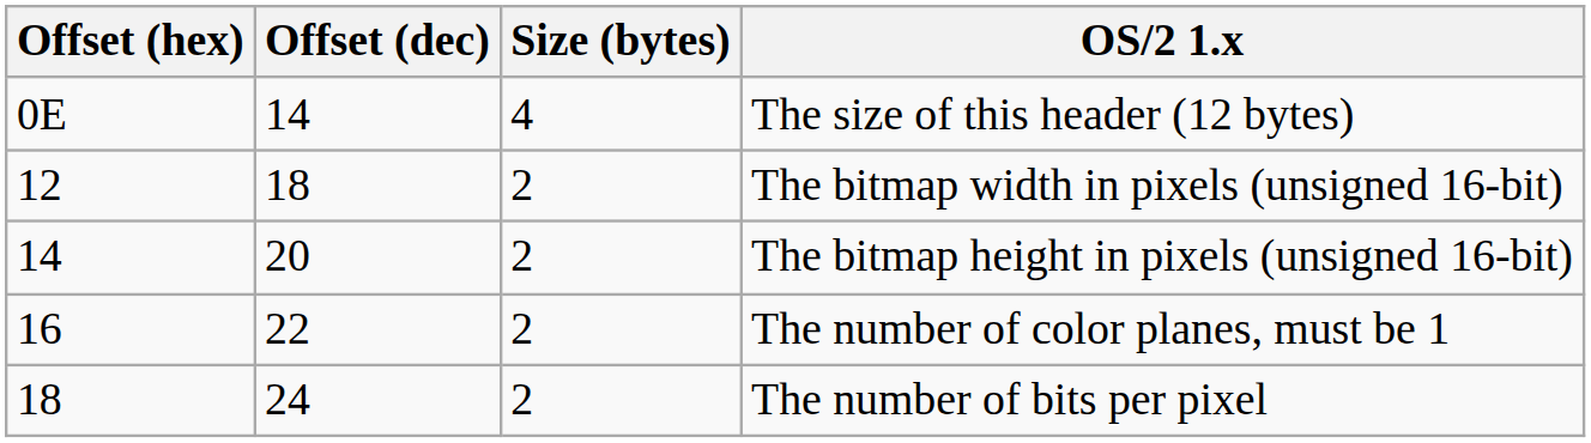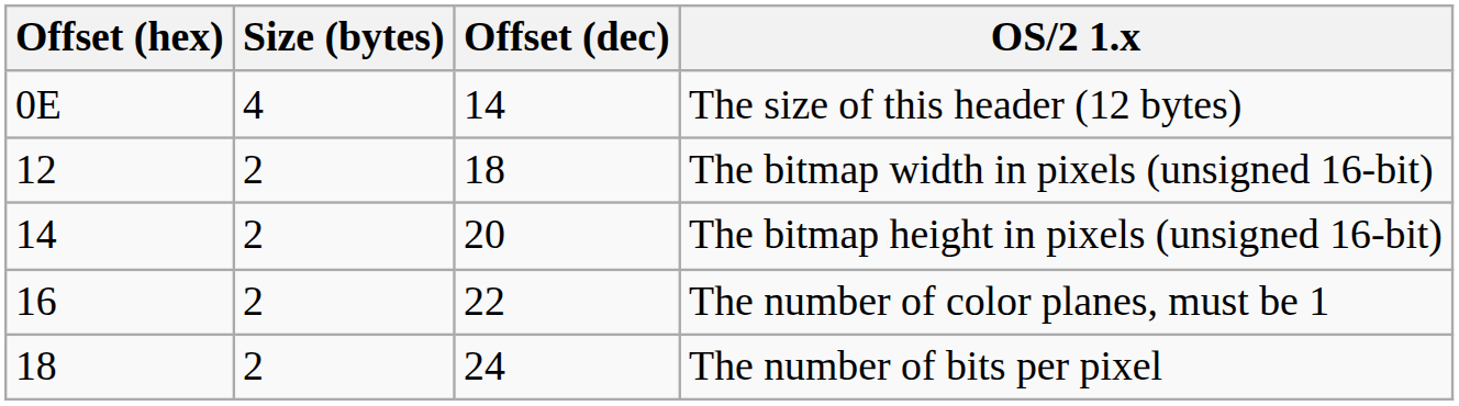columns swapped: Offset (dec) <-> Size (bytes)
